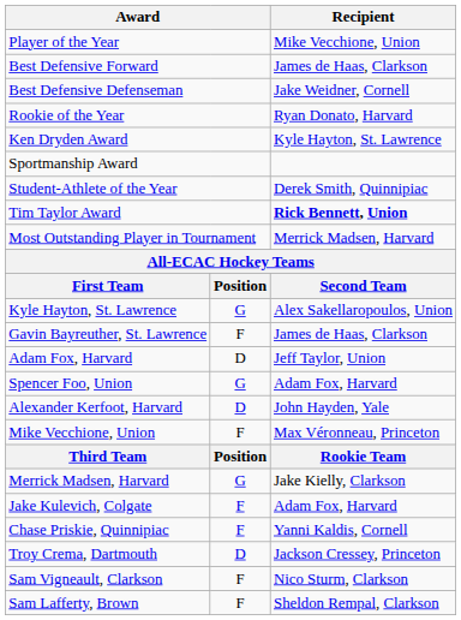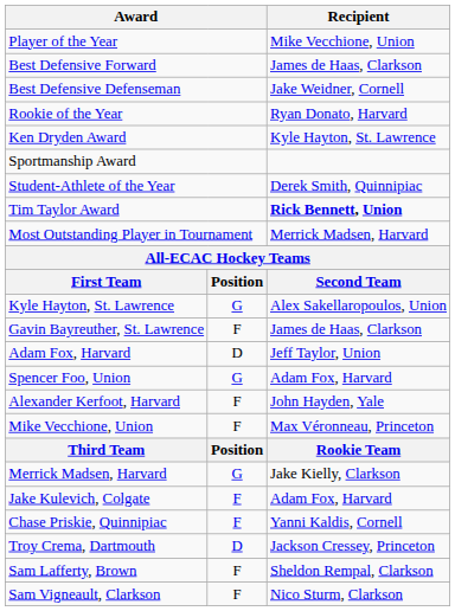Alexander Kerfoot, Harvard | column 2: D -> F
rows swapped: Sam Lafferty, Brown <-> Sam Vigneault, Clarkson
